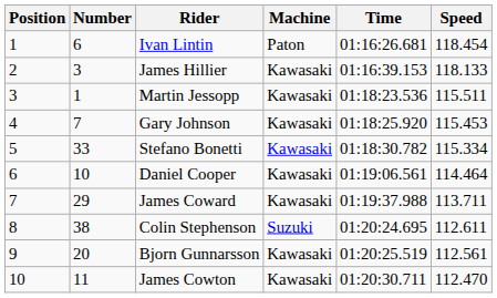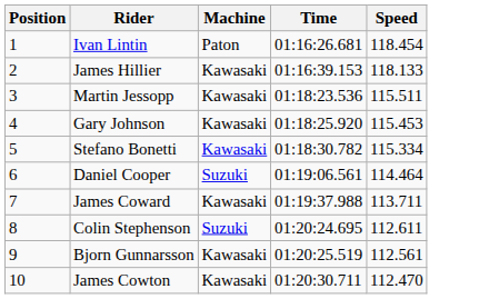- column: Number | 6 | 3 | 1 | 7 | 33 | 10 | 29 | 38 | 20 | 11
Daniel Cooper | Machine: Kawasaki -> Suzuki
